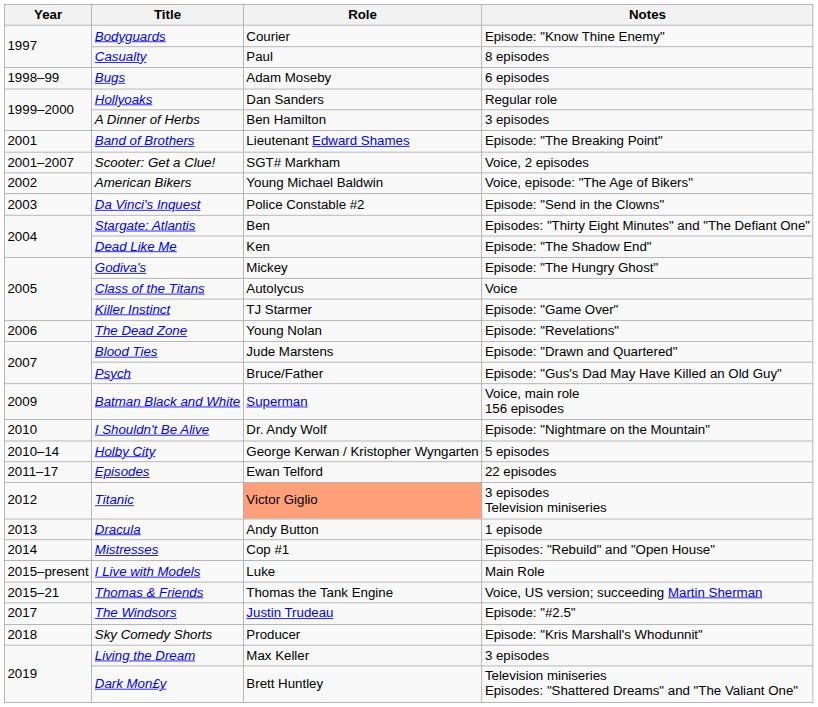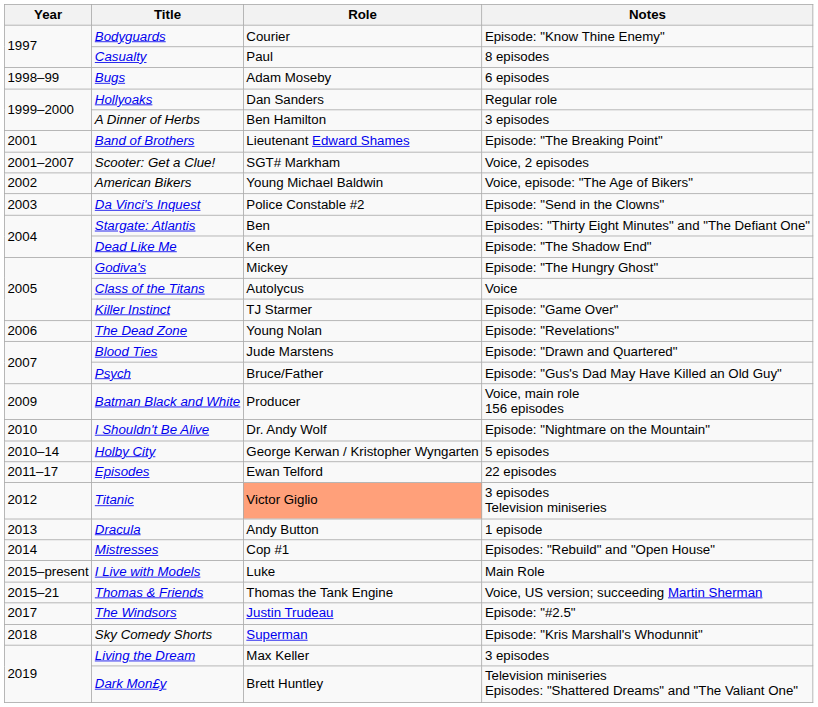Batman Black and White | Role: Superman -> Producer
Sky Comedy Shorts | Role: Producer -> Superman
